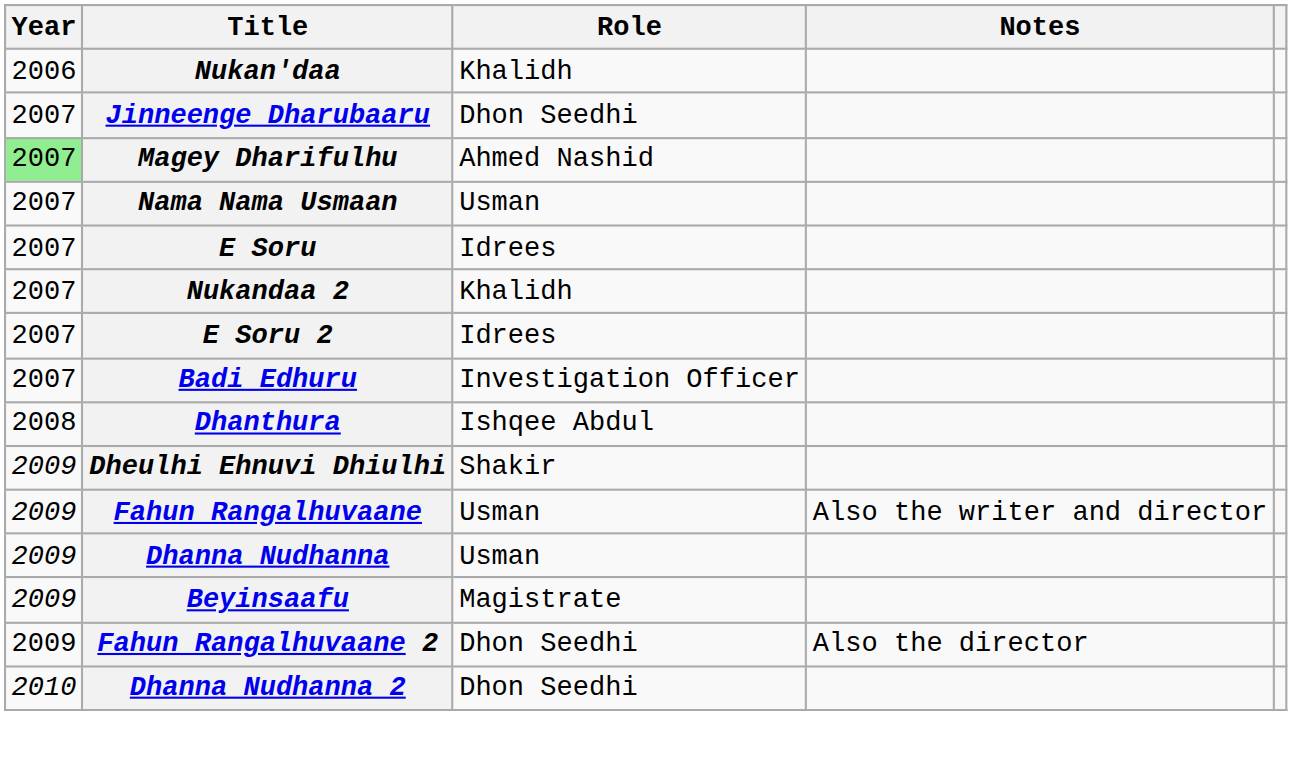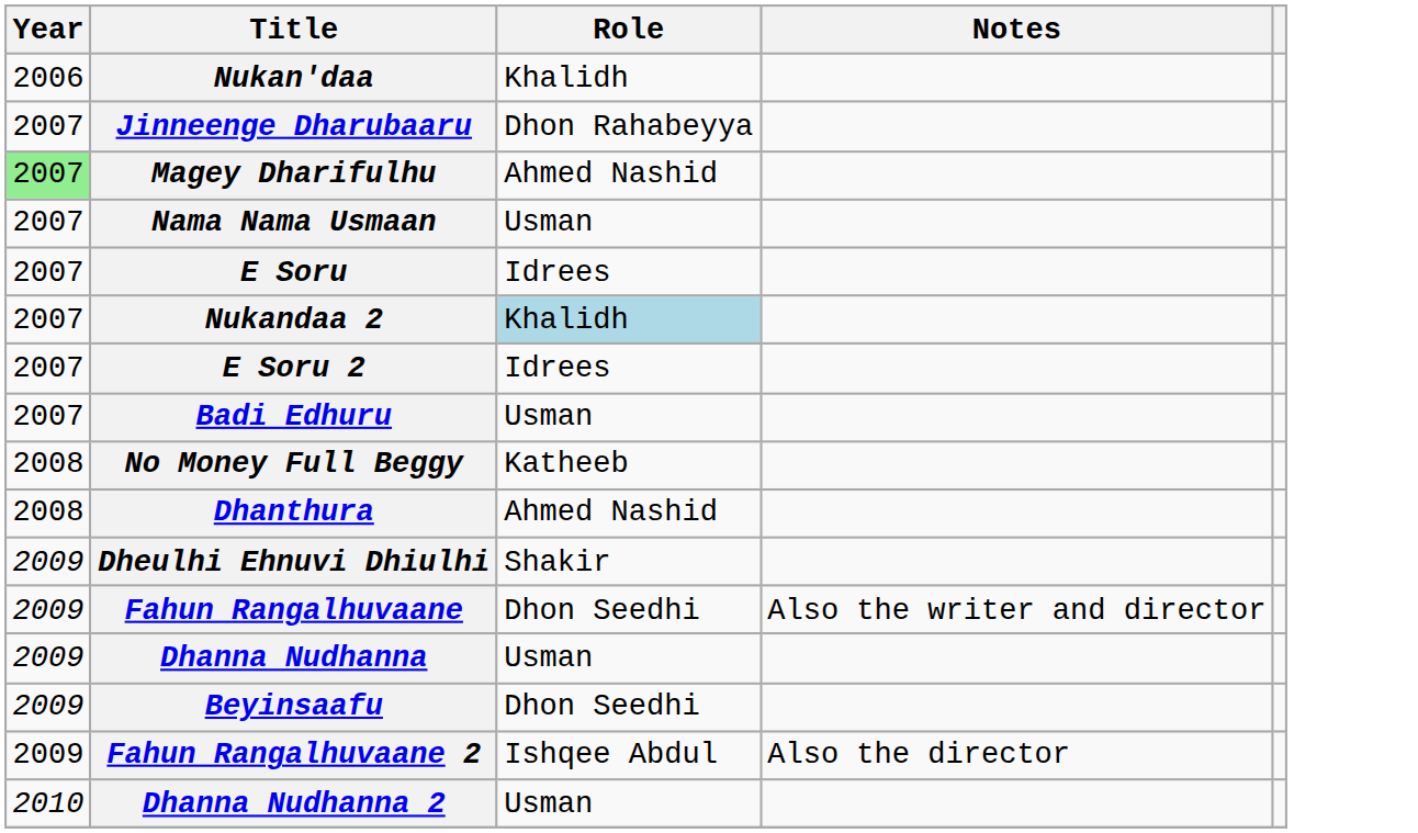Jinneenge Dharubaaru | Role: Dhon Seedhi -> Dhon Rahabeyya
Nukandaa 2 | Role: no background -> lightblue background
Badi Edhuru | Role: Investigation Officer -> Usman
+ row: 2008 | No Money Full Beggy | Katheeb
Dhanthura | Role: Ishqee Abdul -> Ahmed Nashid
Fahun Rangalhuvaane | Role: Usman -> Dhon Seedhi
Beyinsaafu | Role: Magistrate -> Dhon Seedhi
Fahun Rangalhuvaane 2 | Role: Dhon Seedhi -> Ishqee Abdul
Dhanna Nudhanna 2 | Role: Dhon Seedhi -> Usman
